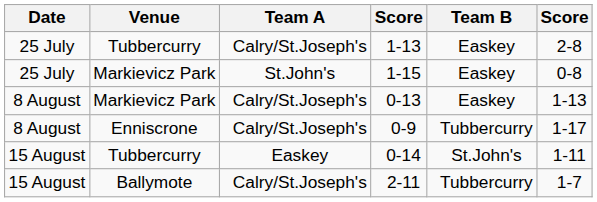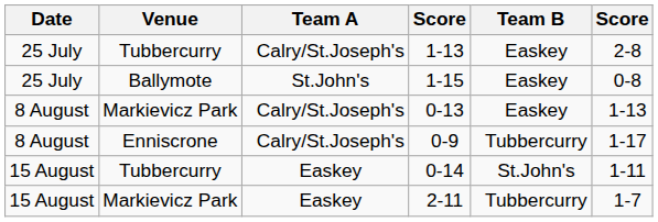1-15 | Venue: Markievicz Park -> Ballymote
2-11 | Venue: Ballymote -> Markievicz Park
2-11 | Team A: Calry/St.Joseph's -> Easkey
